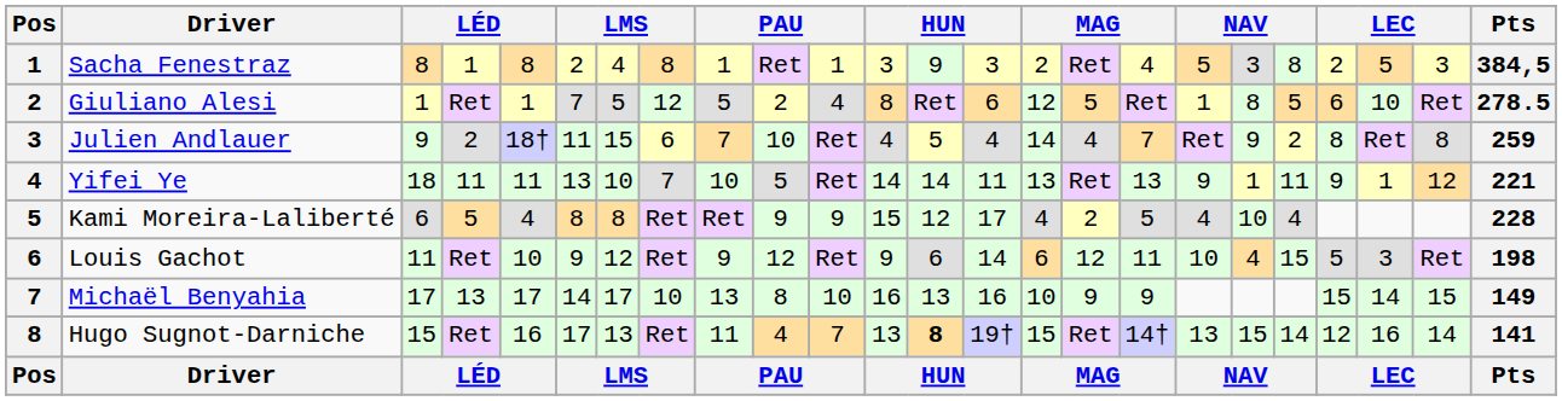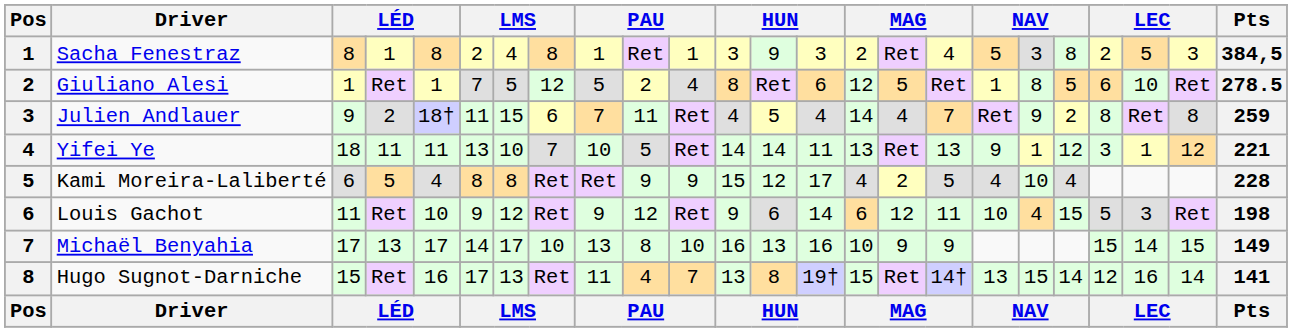Julien Andlauer | column 10: 10 -> 11
Yifei Ye | column 20: 11 -> 12
Yifei Ye | column 21: 9 -> 3
Hugo Sugnot-Darniche | column 13: bold -> normal
